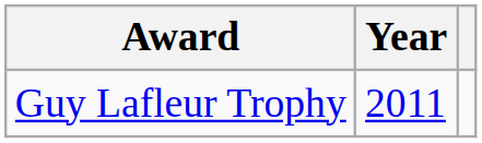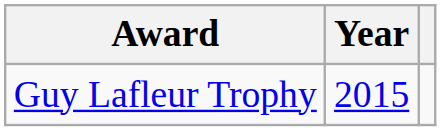Guy Lafleur Trophy | Year: 2011 -> 2015
